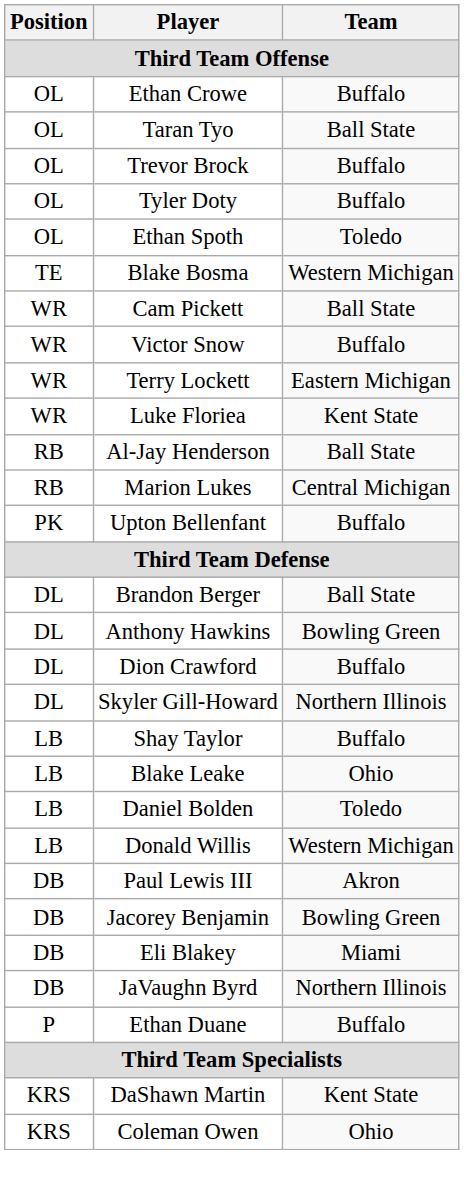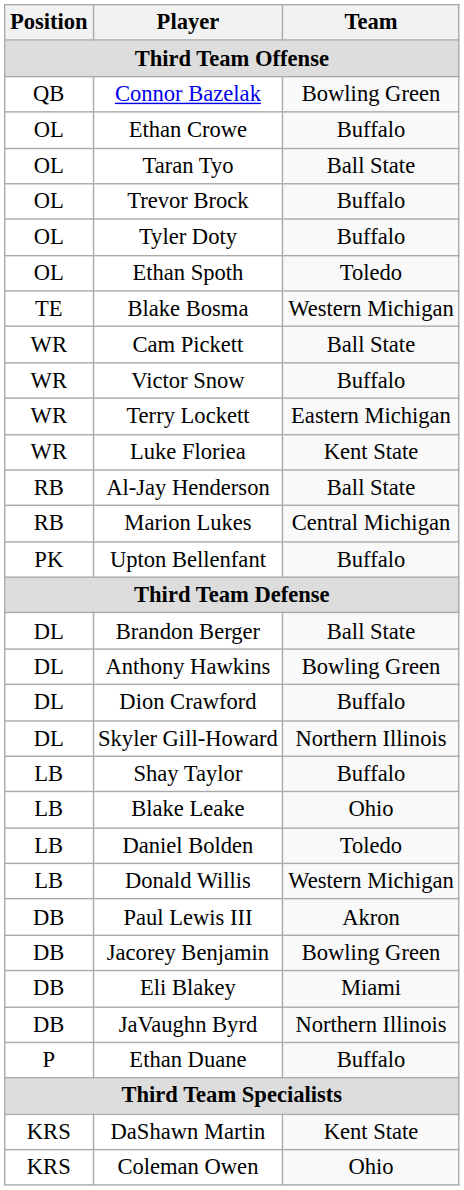+ row: QB | Connor Bazelak | Bowling Green
